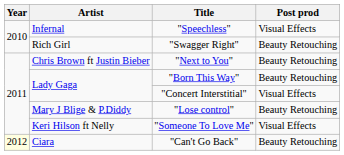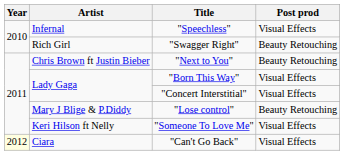"Born This Way" | Post prod: Beauty Retouching -> Visual Effects
"Can't Go Back" | Post prod: Beauty Retouching -> Visual Effects
